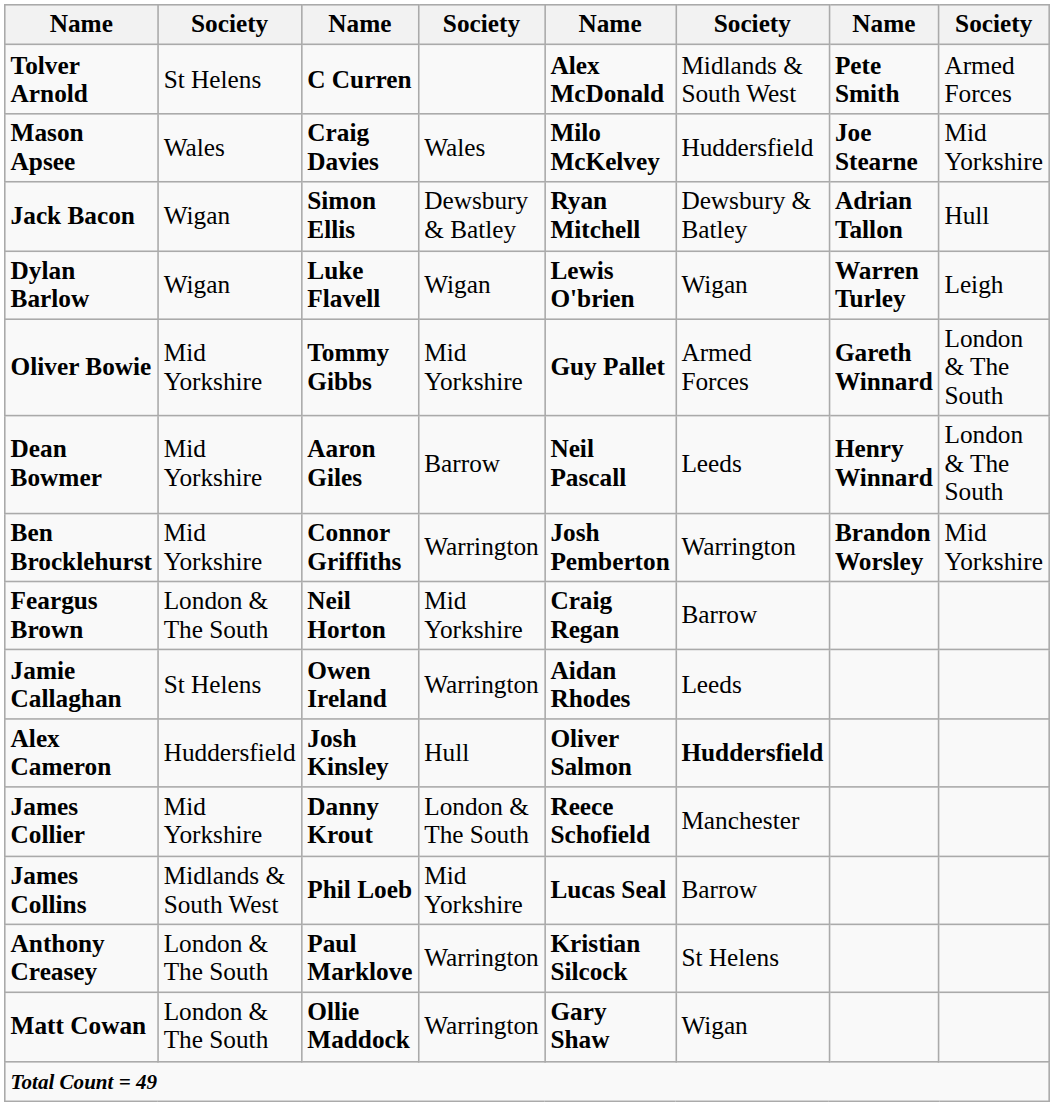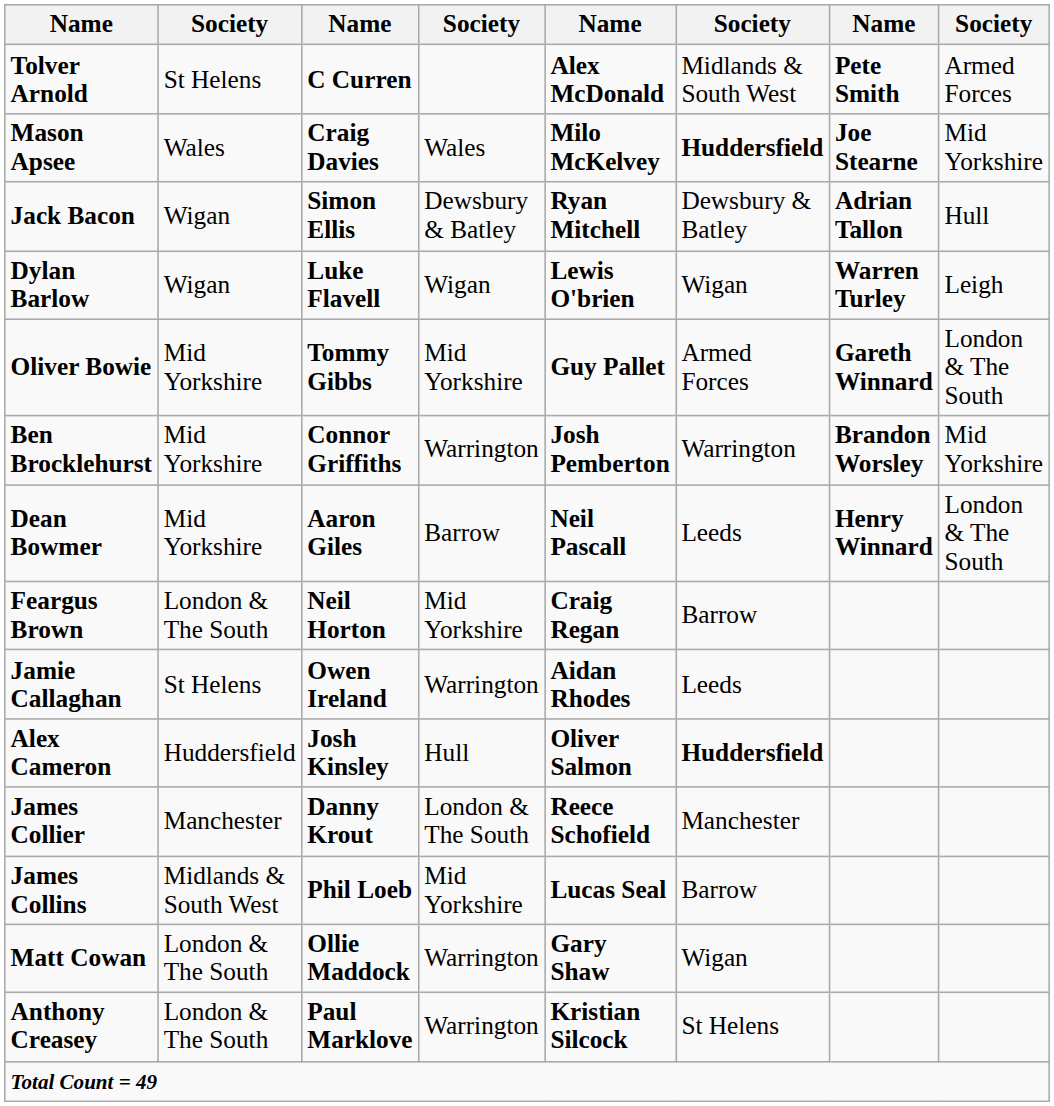Mason Apsee | column 6: normal -> bold
rows swapped: Dean Bowmer <-> Ben Brocklehurst
James Collier | column 2: Mid Yorkshire -> Manchester
rows swapped: Matt Cowan <-> Anthony Creasey
